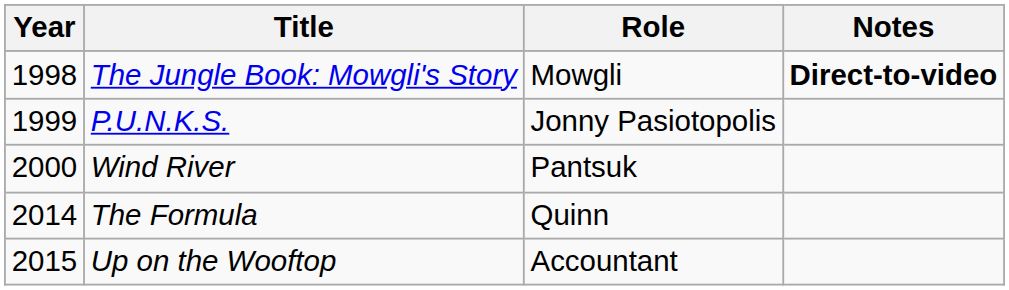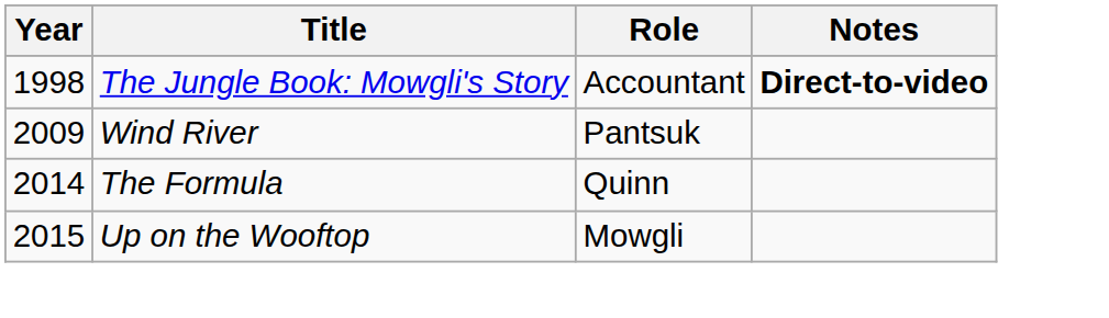The Jungle Book: Mowgli's Story | Role: Mowgli -> Accountant
- row: 1999 | P.U.N.K.S. | Jonny Pasiotopolis
Wind River | Year: 2000 -> 2009
Up on the Wooftop | Role: Accountant -> Mowgli
